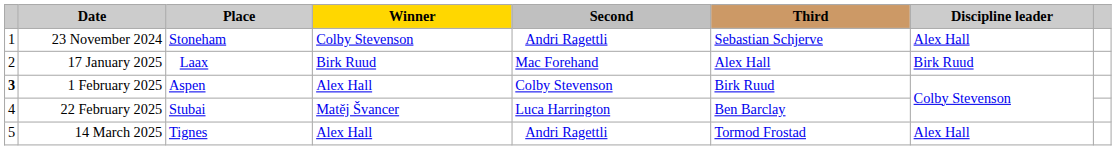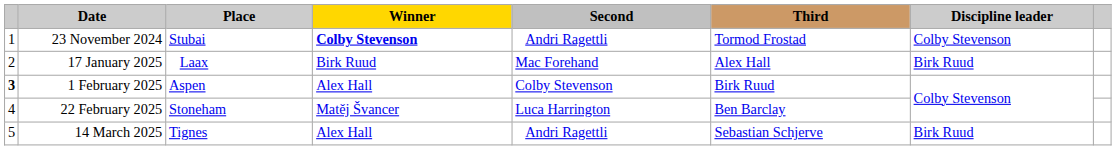23 November 2024 | Place: Stoneham -> Stubai
23 November 2024 | Winner: normal -> bold
23 November 2024 | Third: Sebastian Schjerve -> Tormod Frostad
23 November 2024 | Discipline leader: Alex Hall -> Colby Stevenson
22 February 2025 | Place: Stubai -> Stoneham
14 March 2025 | Third: Tormod Frostad -> Sebastian Schjerve
14 March 2025 | Discipline leader: Alex Hall -> Birk Ruud
